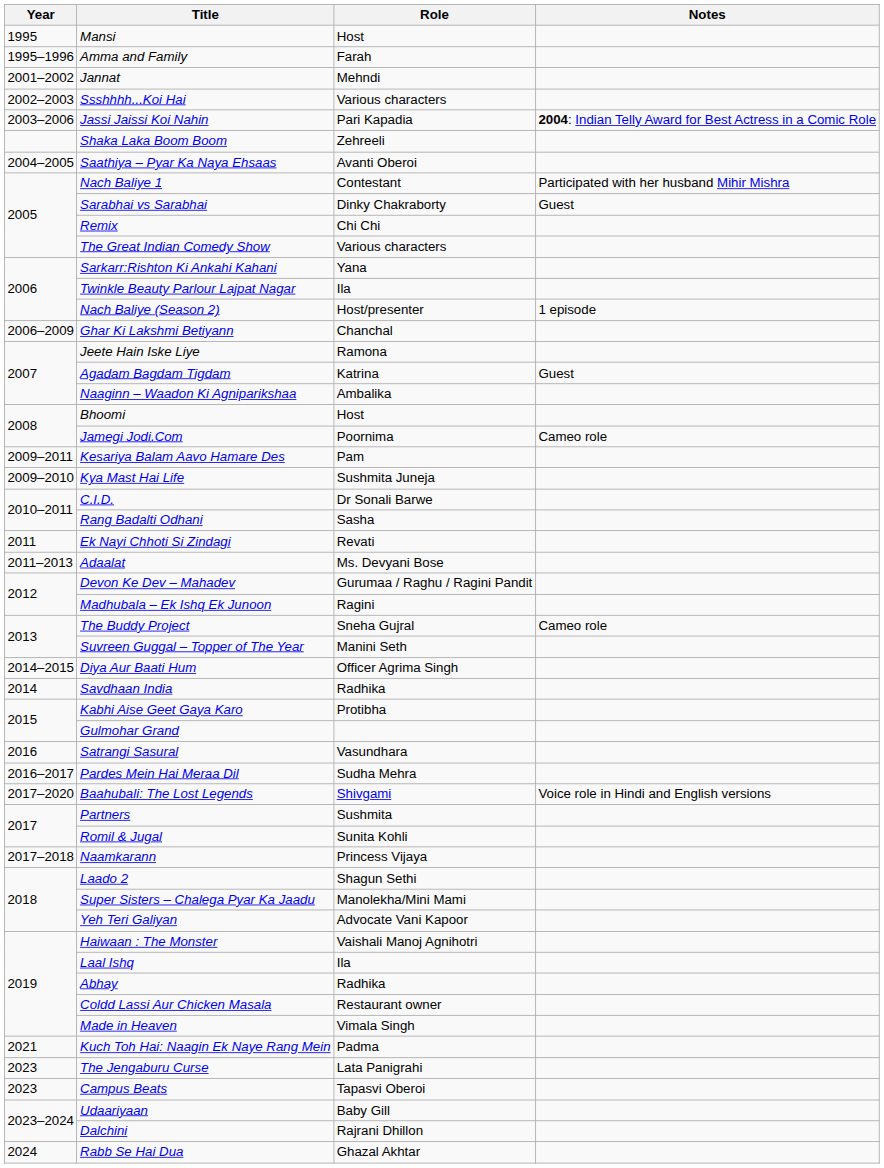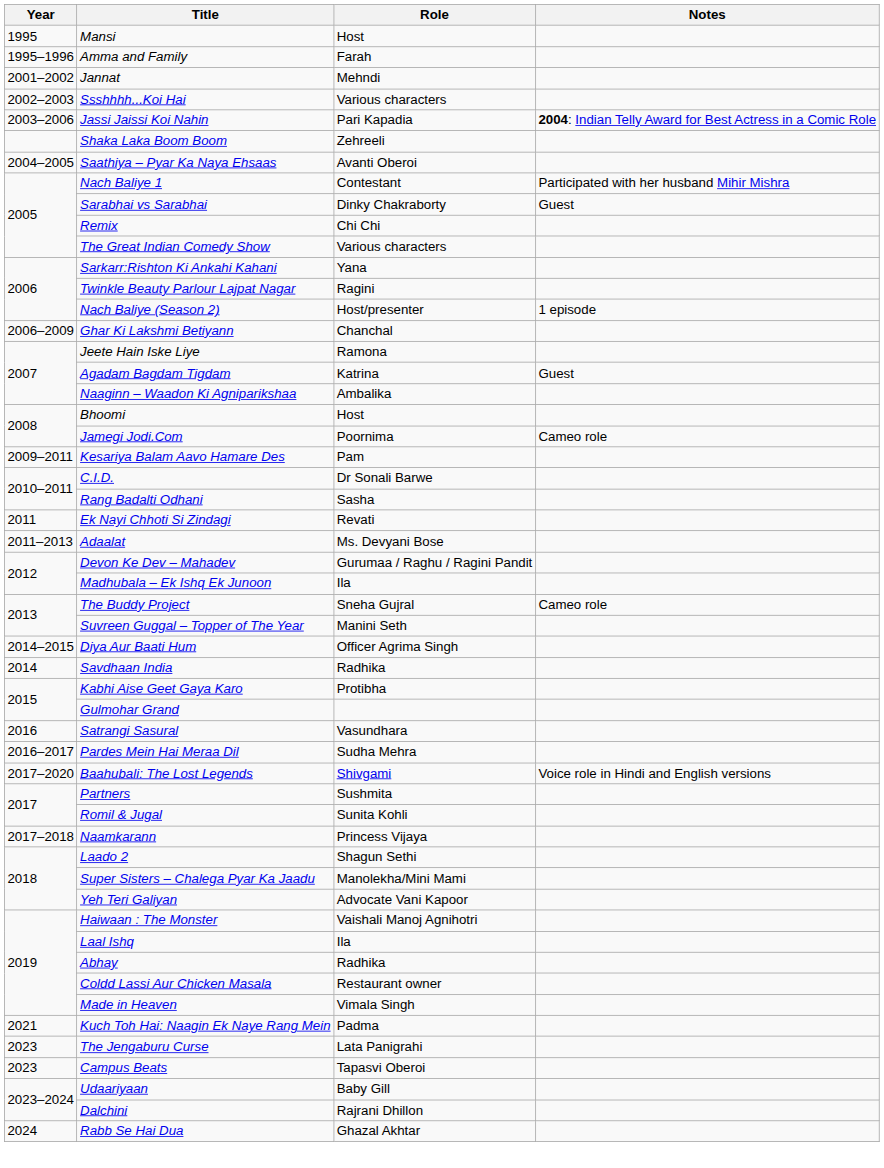Twinkle Beauty Parlour Lajpat Nagar | Role: Ila -> Ragini
- row: 2009–2010 | Kya Mast Hai Life | Sushmita Juneja
Madhubala – Ek Ishq Ek Junoon | Role: Ragini -> Ila
